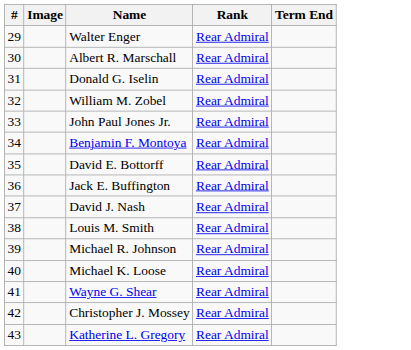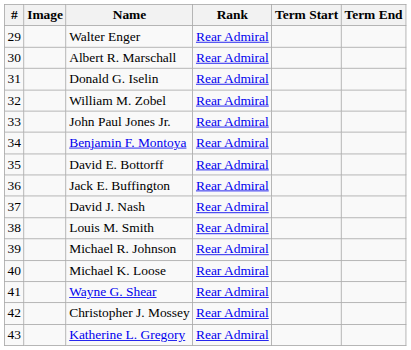+ column: Term Start
